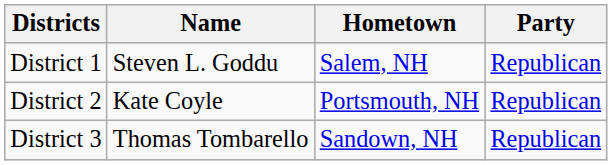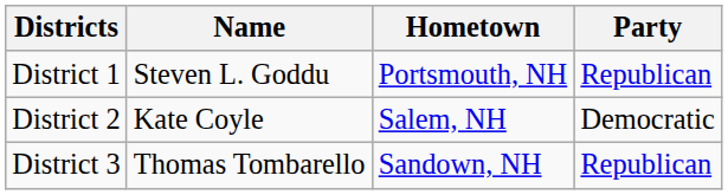District 1 | Hometown: Salem, NH -> Portsmouth, NH
District 2 | Hometown: Portsmouth, NH -> Salem, NH
District 2 | Party: Republican -> Democratic
